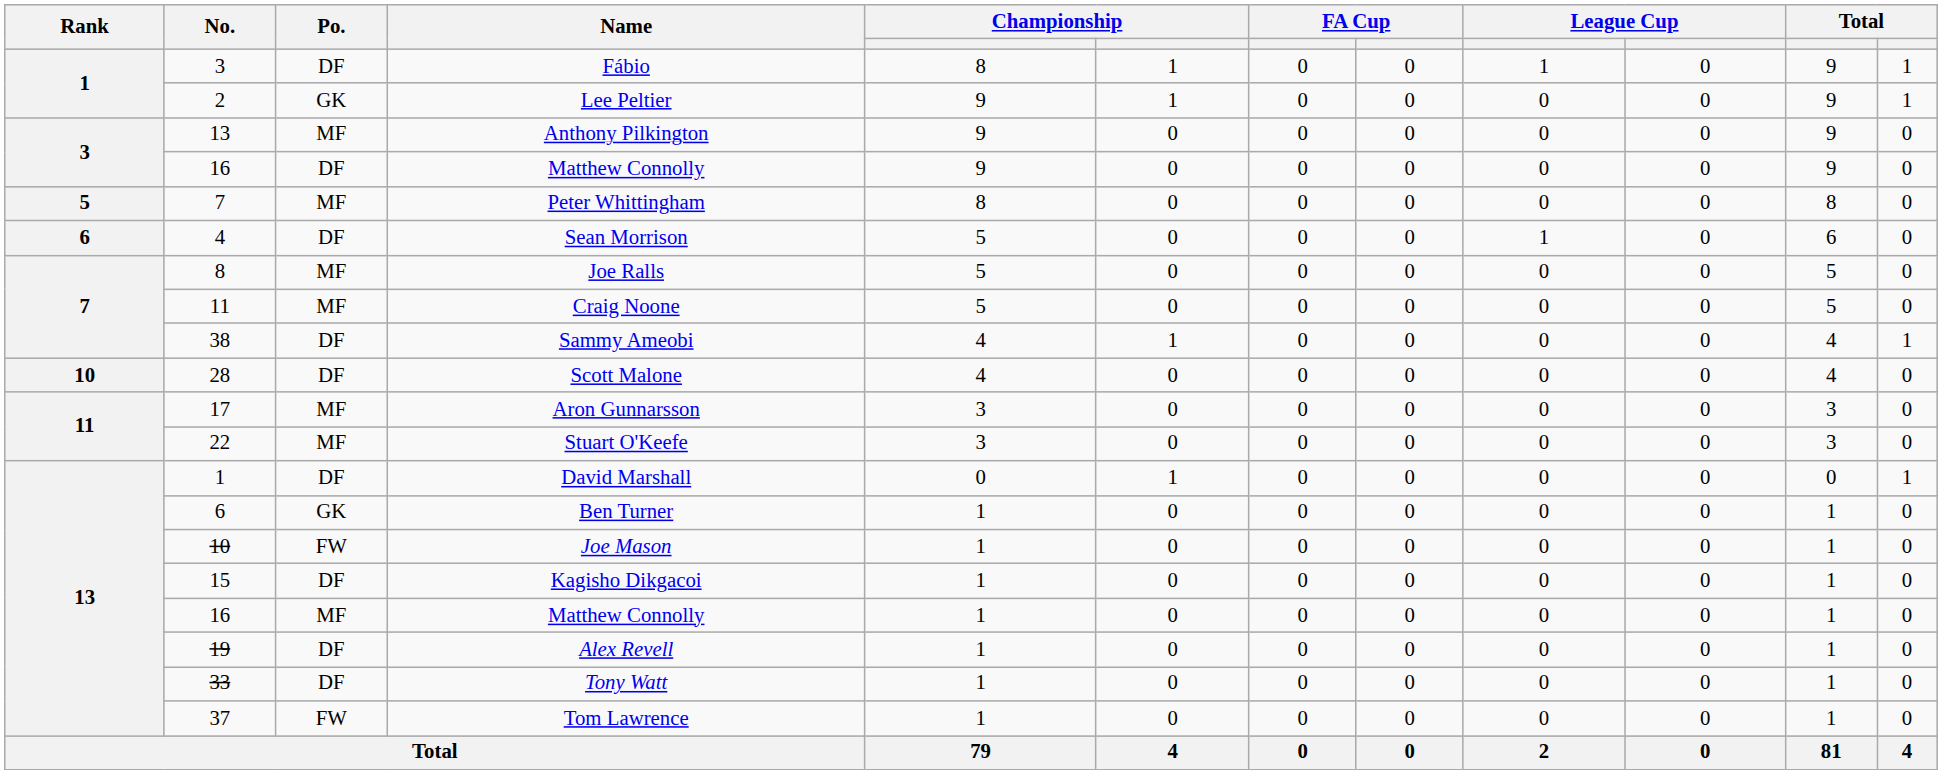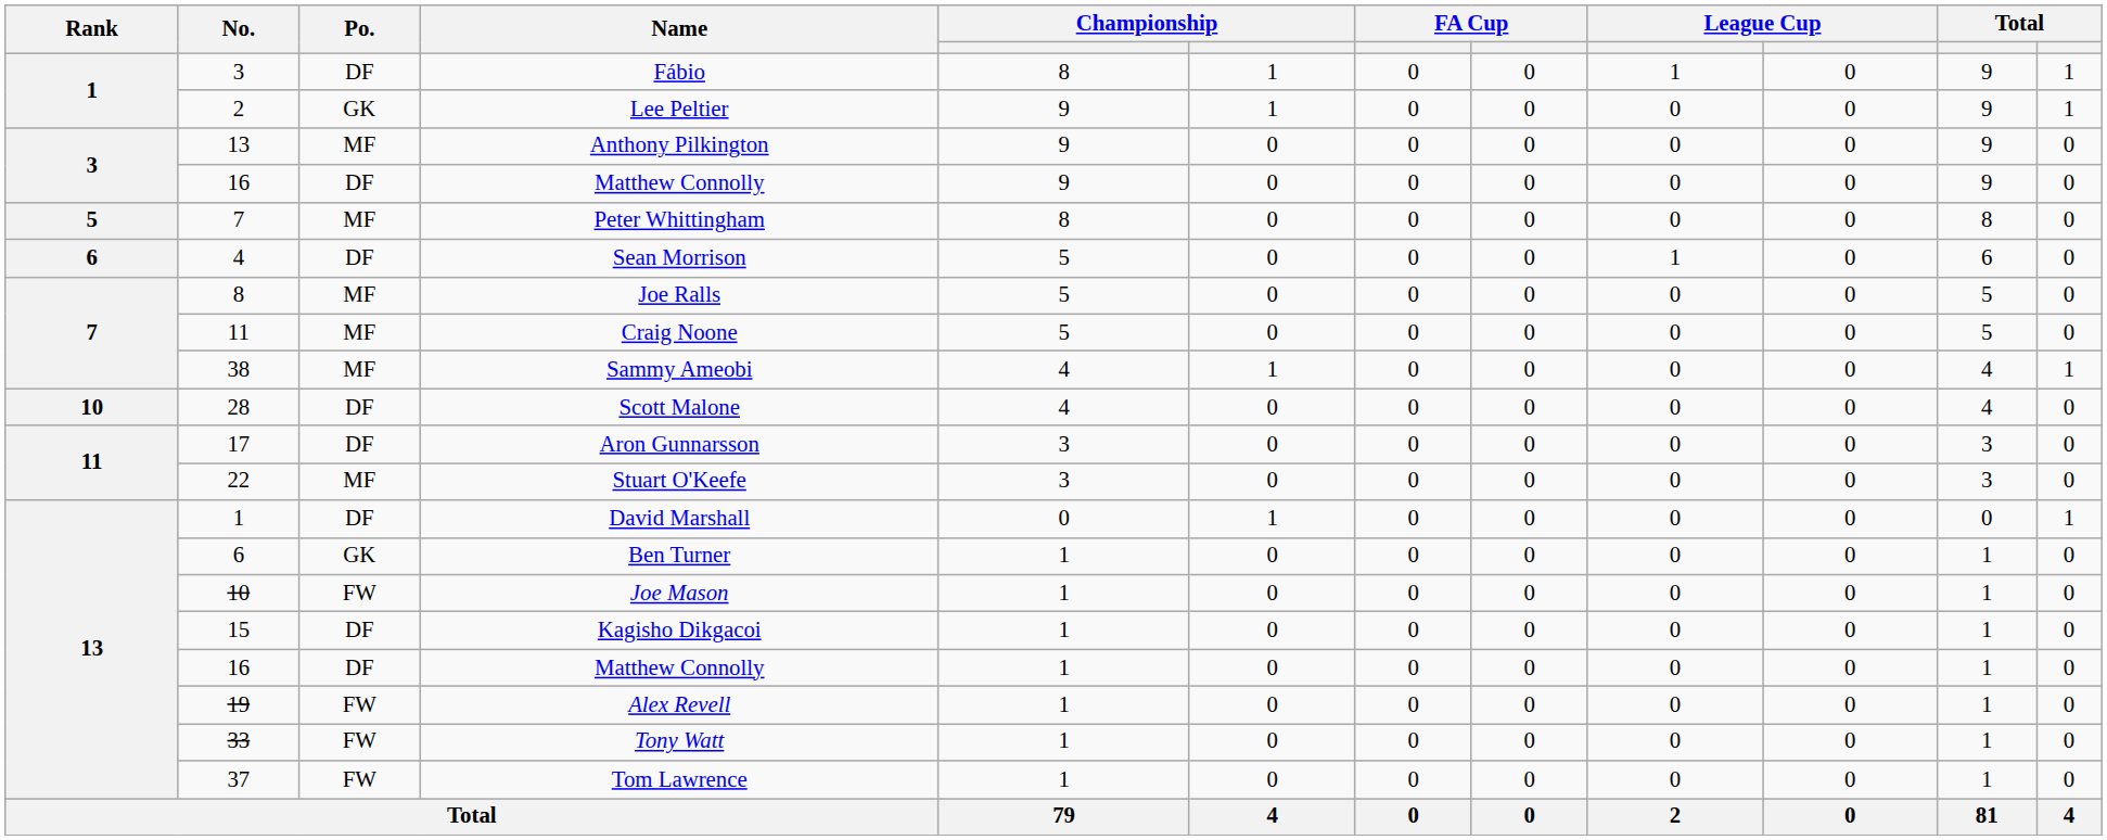Sammy Ameobi | Po.: DF -> MF
Aron Gunnarsson | Po.: MF -> DF
13 / Matthew Connolly | Po.: MF -> DF
Alex Revell | Po.: DF -> FW
Tony Watt | Po.: DF -> FW
